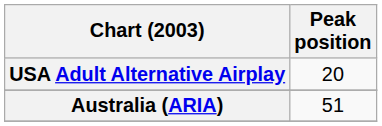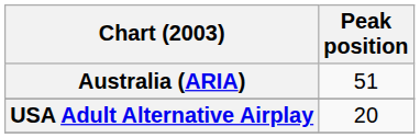rows swapped: Australia (ARIA) <-> USA Adult Alternative Airplay
